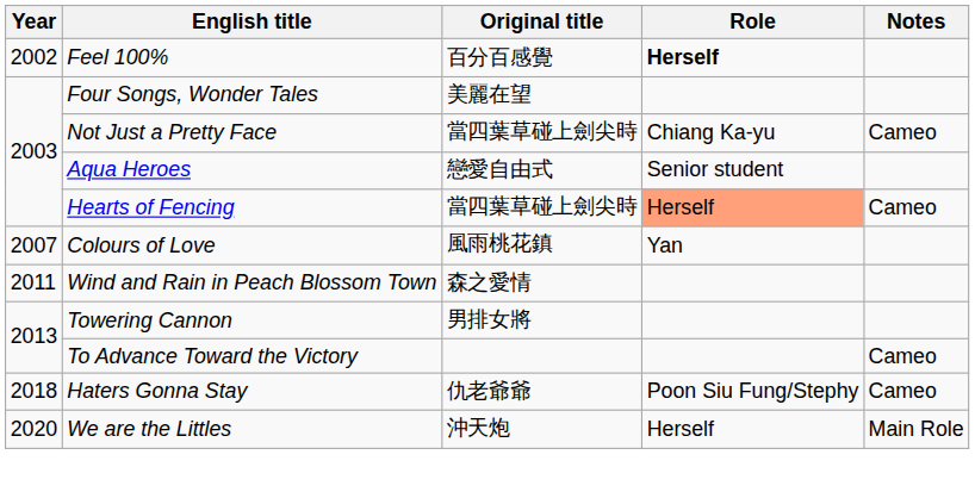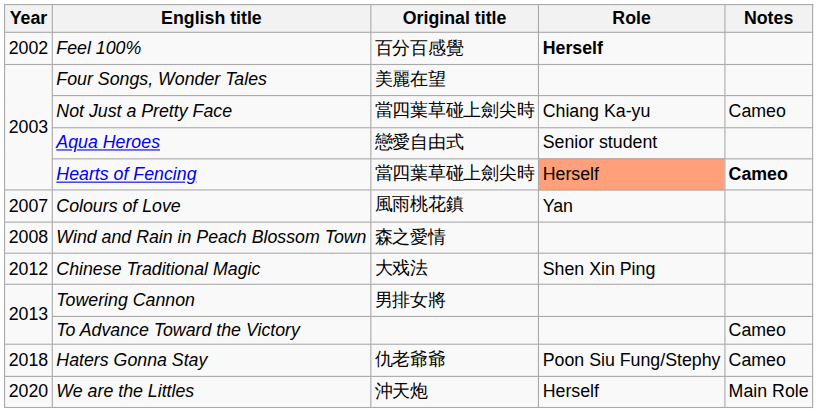Hearts of Fencing | Notes: normal -> bold
Wind and Rain in Peach Blossom Town | Year: 2011 -> 2008
+ row: 2012 | Chinese Traditional Magic | 大戏法 | Shen Xin Ping
